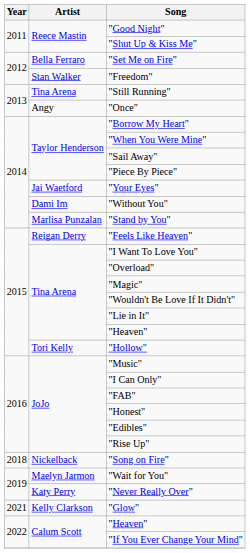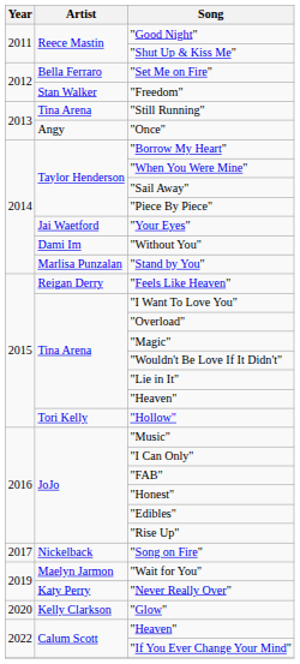"Song on Fire" | Year: 2018 -> 2017
"Glow" | Year: 2021 -> 2020
